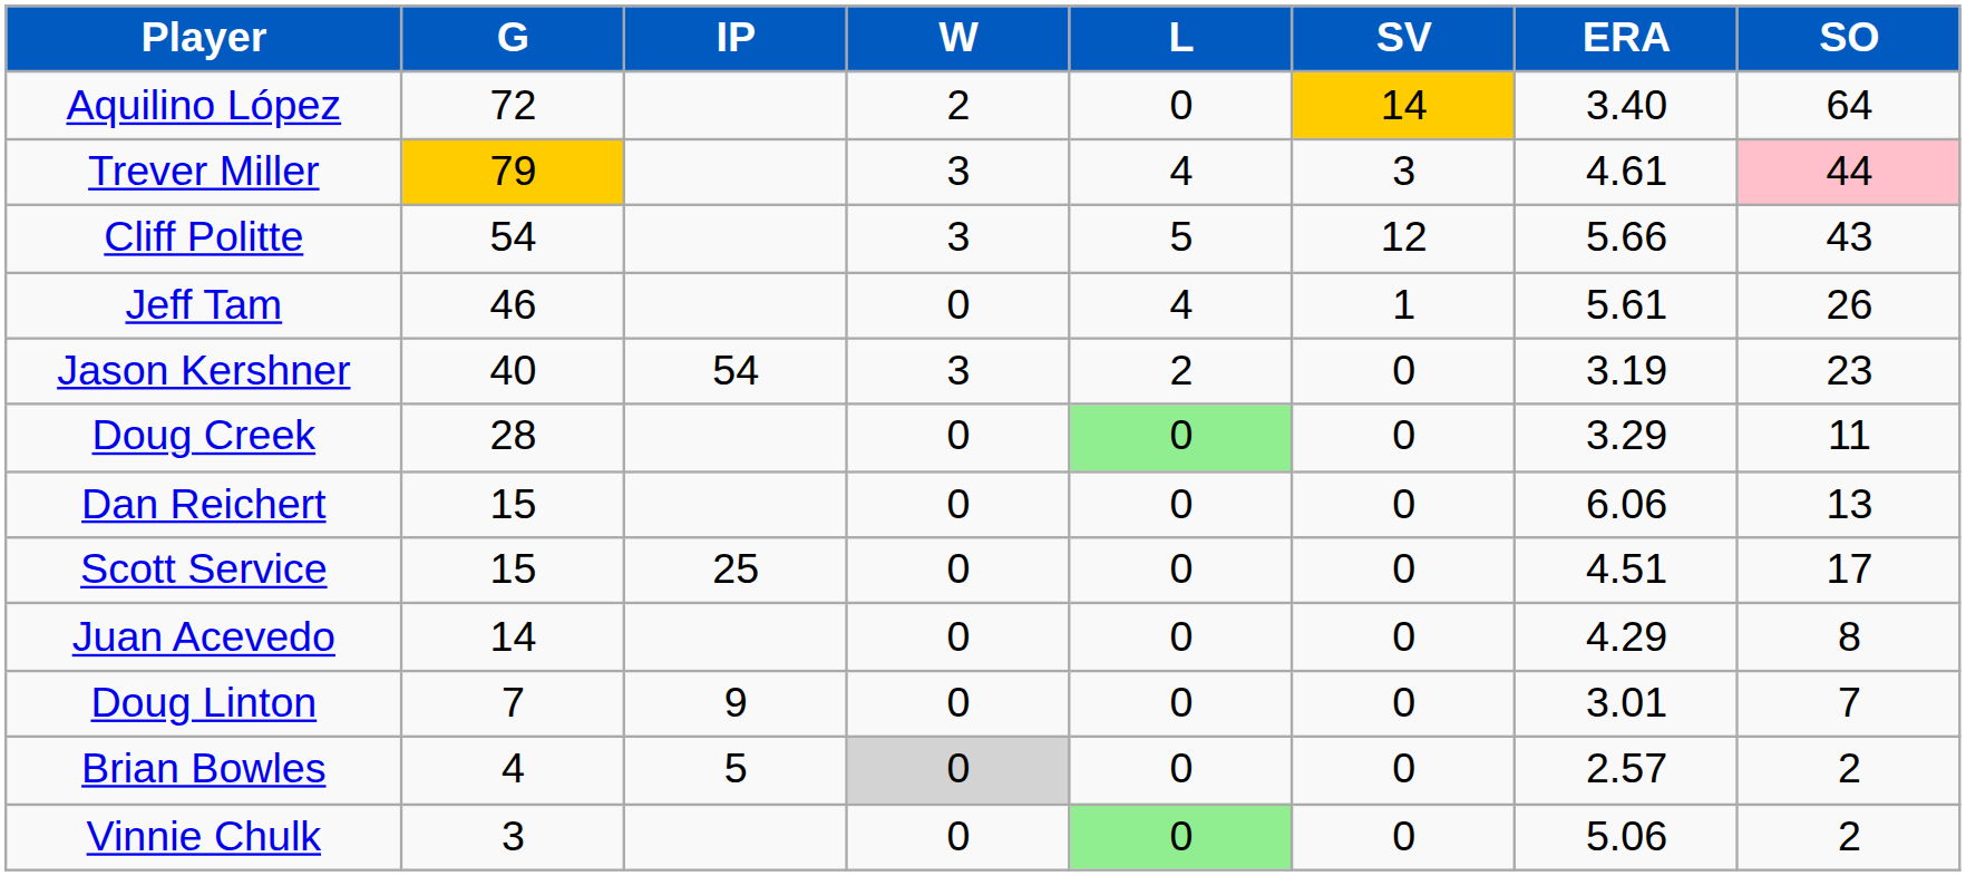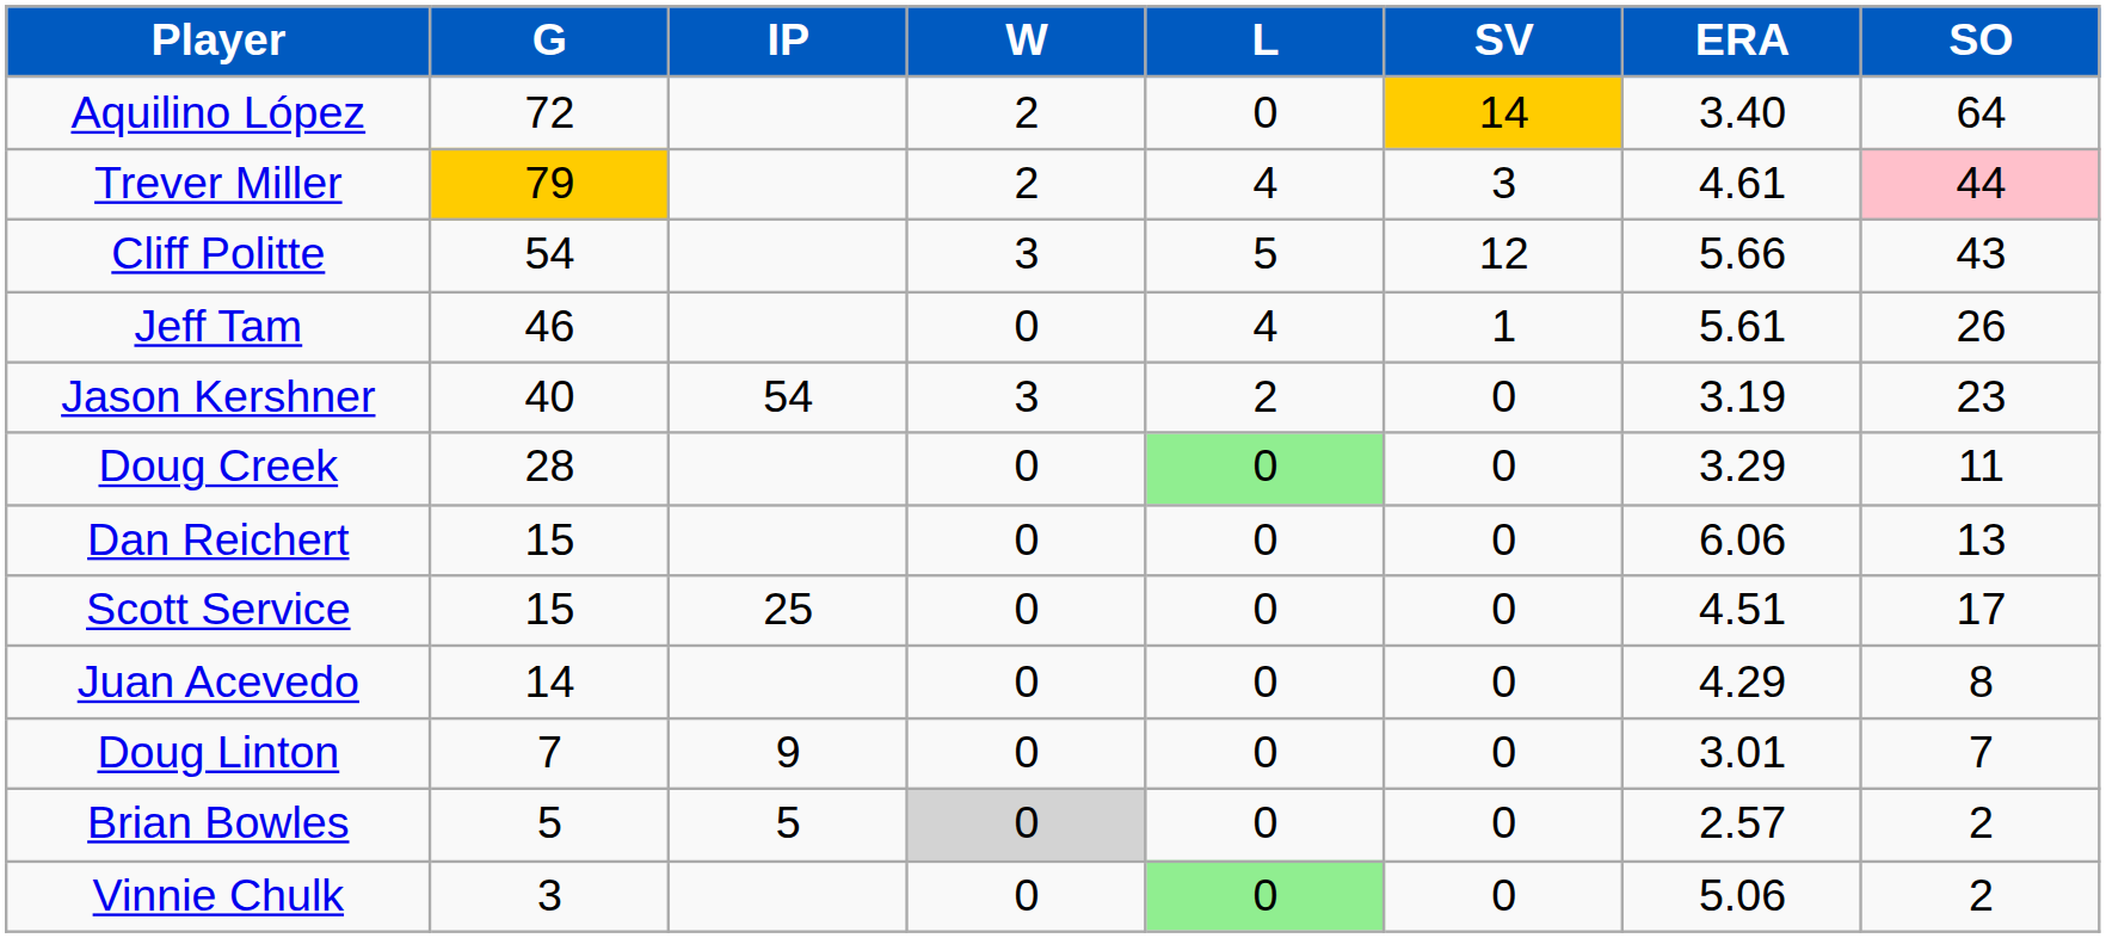Trever Miller | W: 3 -> 2
Brian Bowles | G: 4 -> 5
